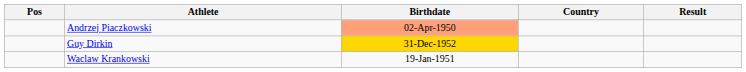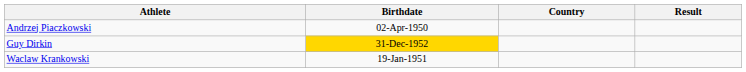- column: Pos
Andrzej Piaczkowski | Birthdate: lightsalmon background -> no background
